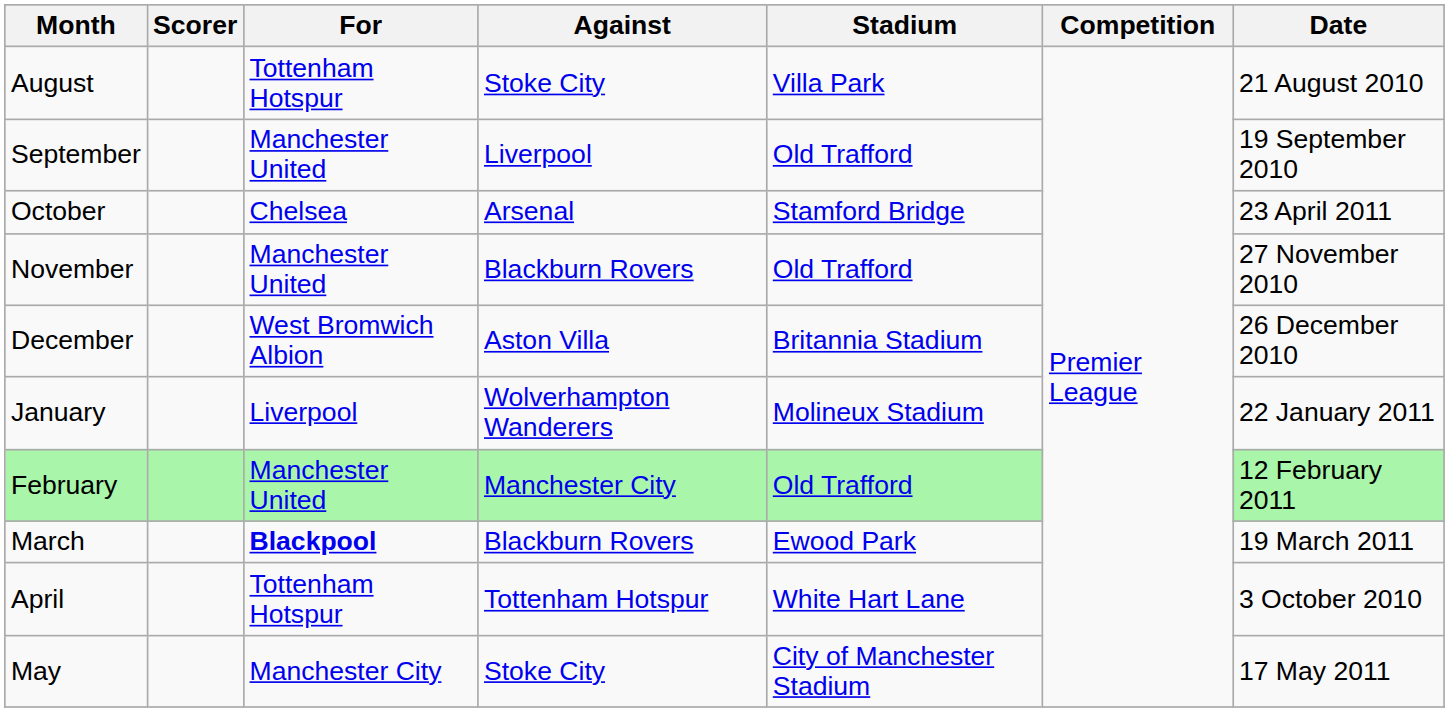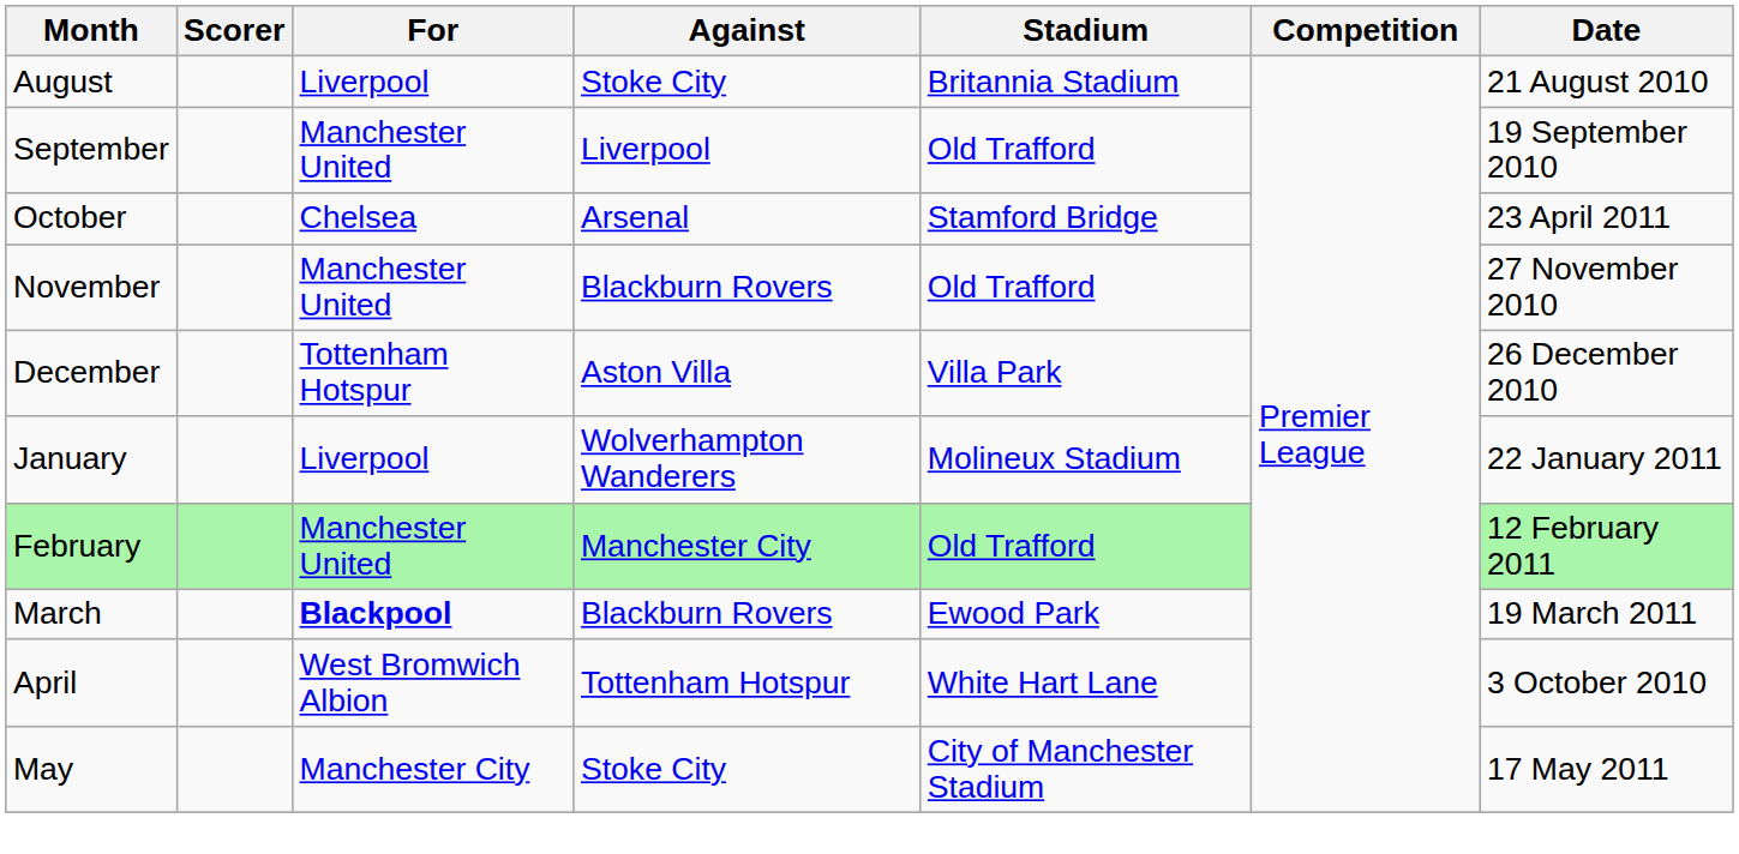August | For: Tottenham Hotspur -> Liverpool
August | Stadium: Villa Park -> Britannia Stadium
December | For: West Bromwich Albion -> Tottenham Hotspur
December | Stadium: Britannia Stadium -> Villa Park
April | For: Tottenham Hotspur -> West Bromwich Albion
